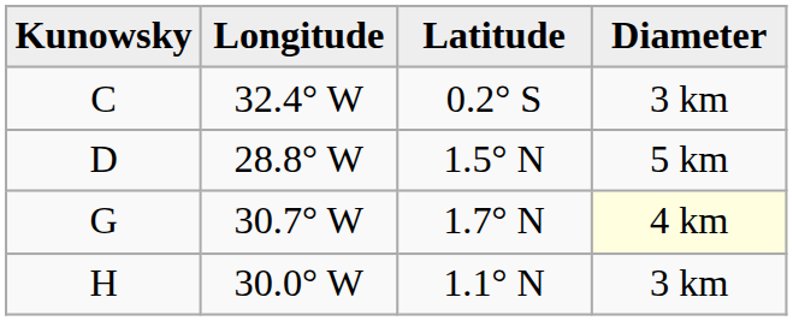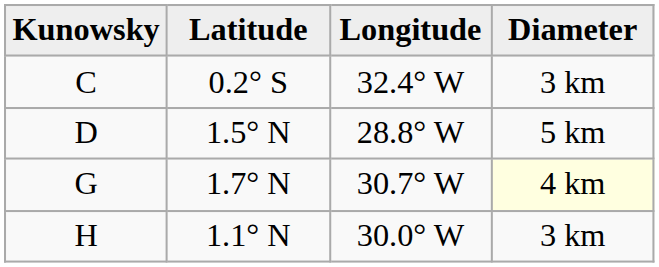columns swapped: Latitude <-> Longitude
